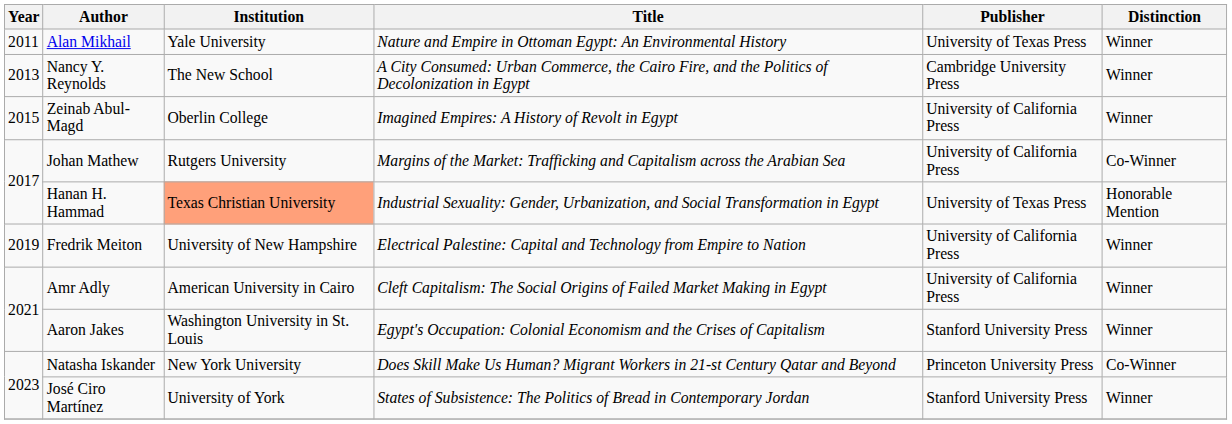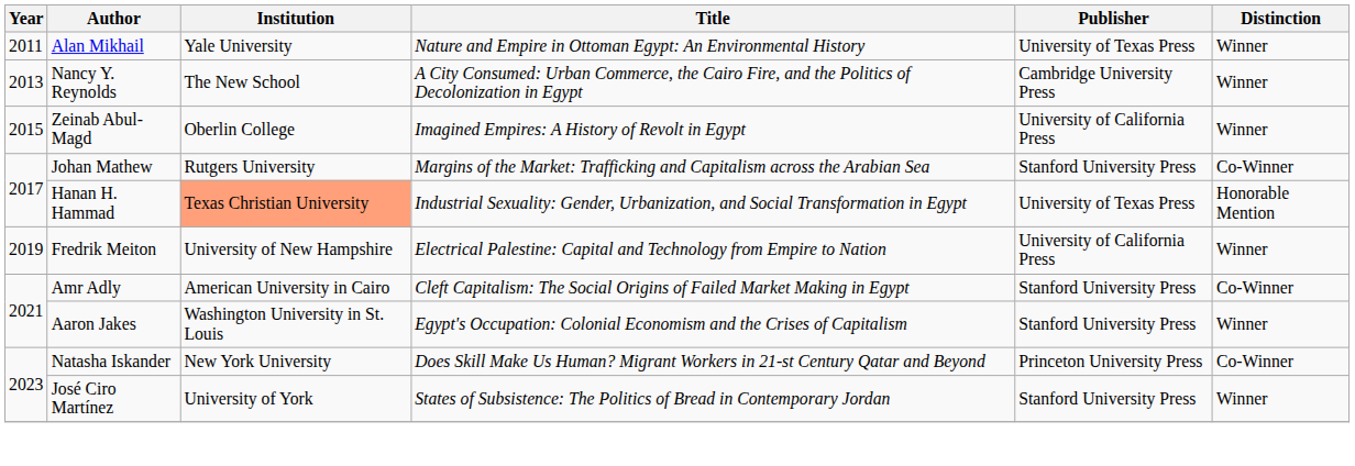Johan Mathew | Publisher: University of California Press -> Stanford University Press
Amr Adly | Publisher: University of California Press -> Stanford University Press
Amr Adly | Distinction: Winner -> Co-Winner
